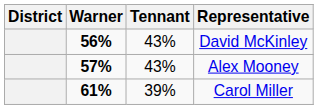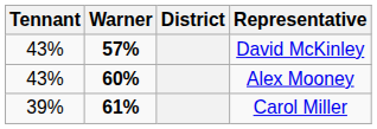columns swapped: District <-> Tennant
David McKinley | Warner: 56% -> 57%
Alex Mooney | Warner: 57% -> 60%
